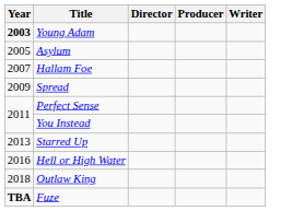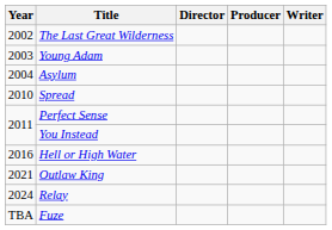+ row: 2002 | The Last Great Wilderness
Young Adam | Year: bold -> normal
Asylum | Year: 2005 -> 2004
- row: 2007 | Hallam Foe
Spread | Year: 2009 -> 2010
- row: 2013 | Starred Up
Outlaw King | Year: 2018 -> 2021
+ row: 2024 | Relay
Fuze | Year: bold -> normal
